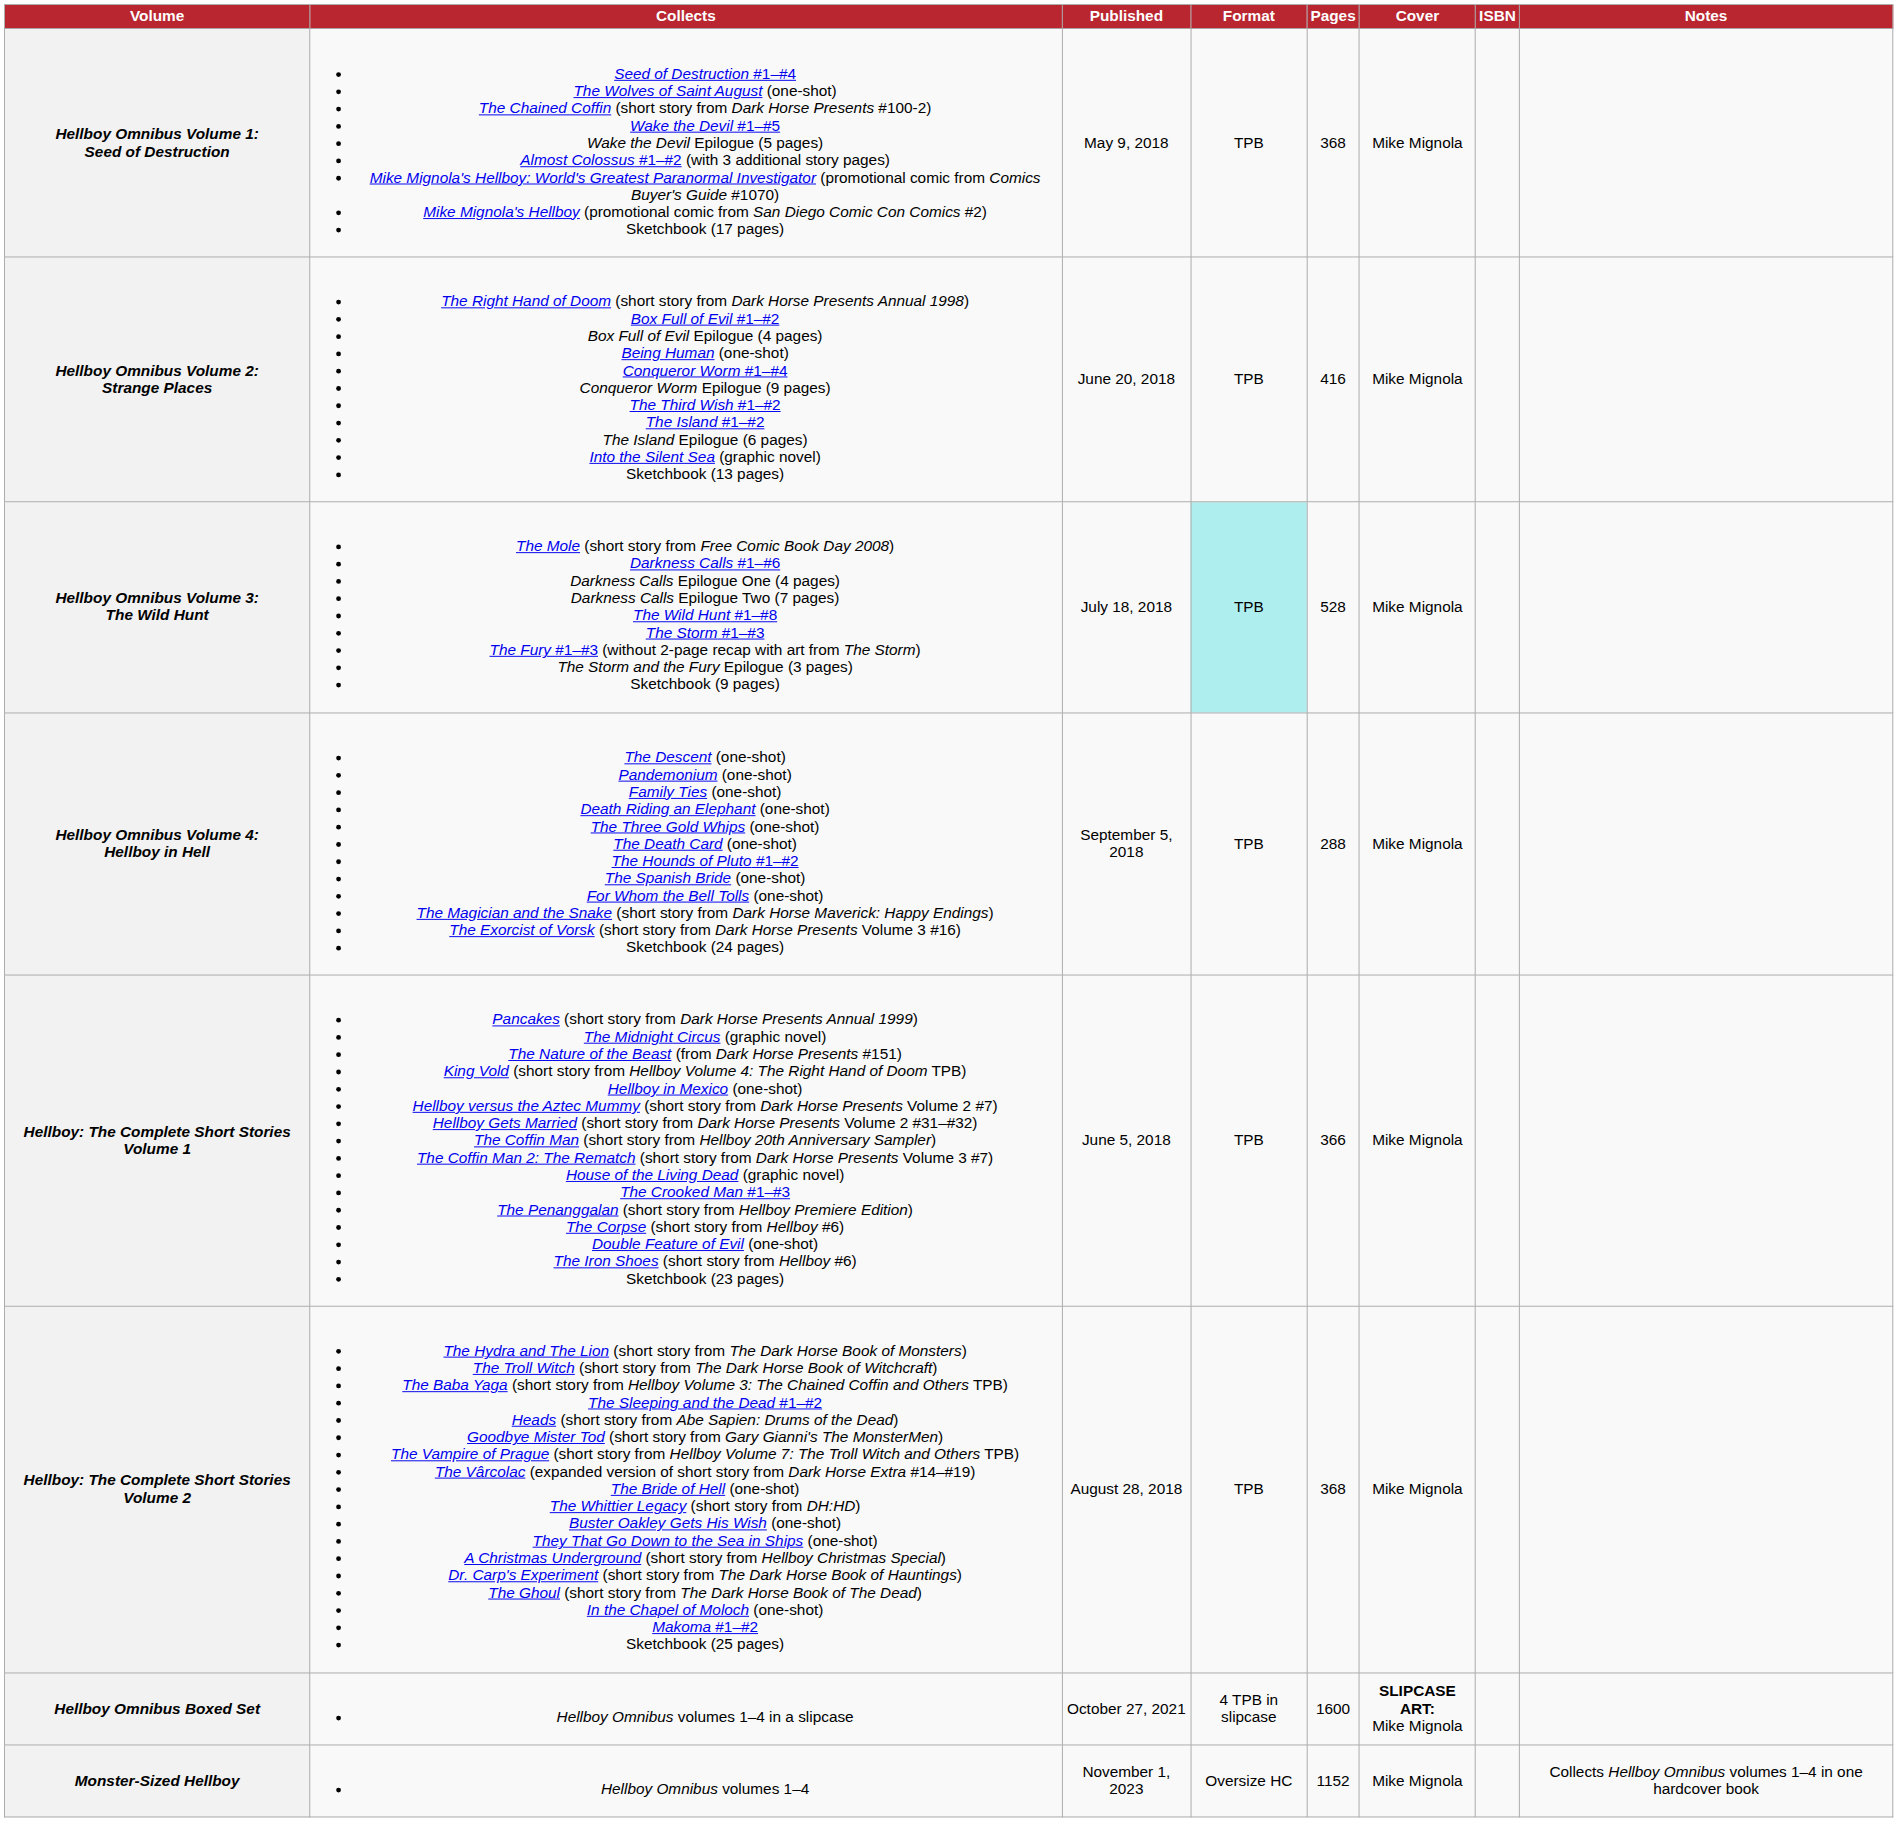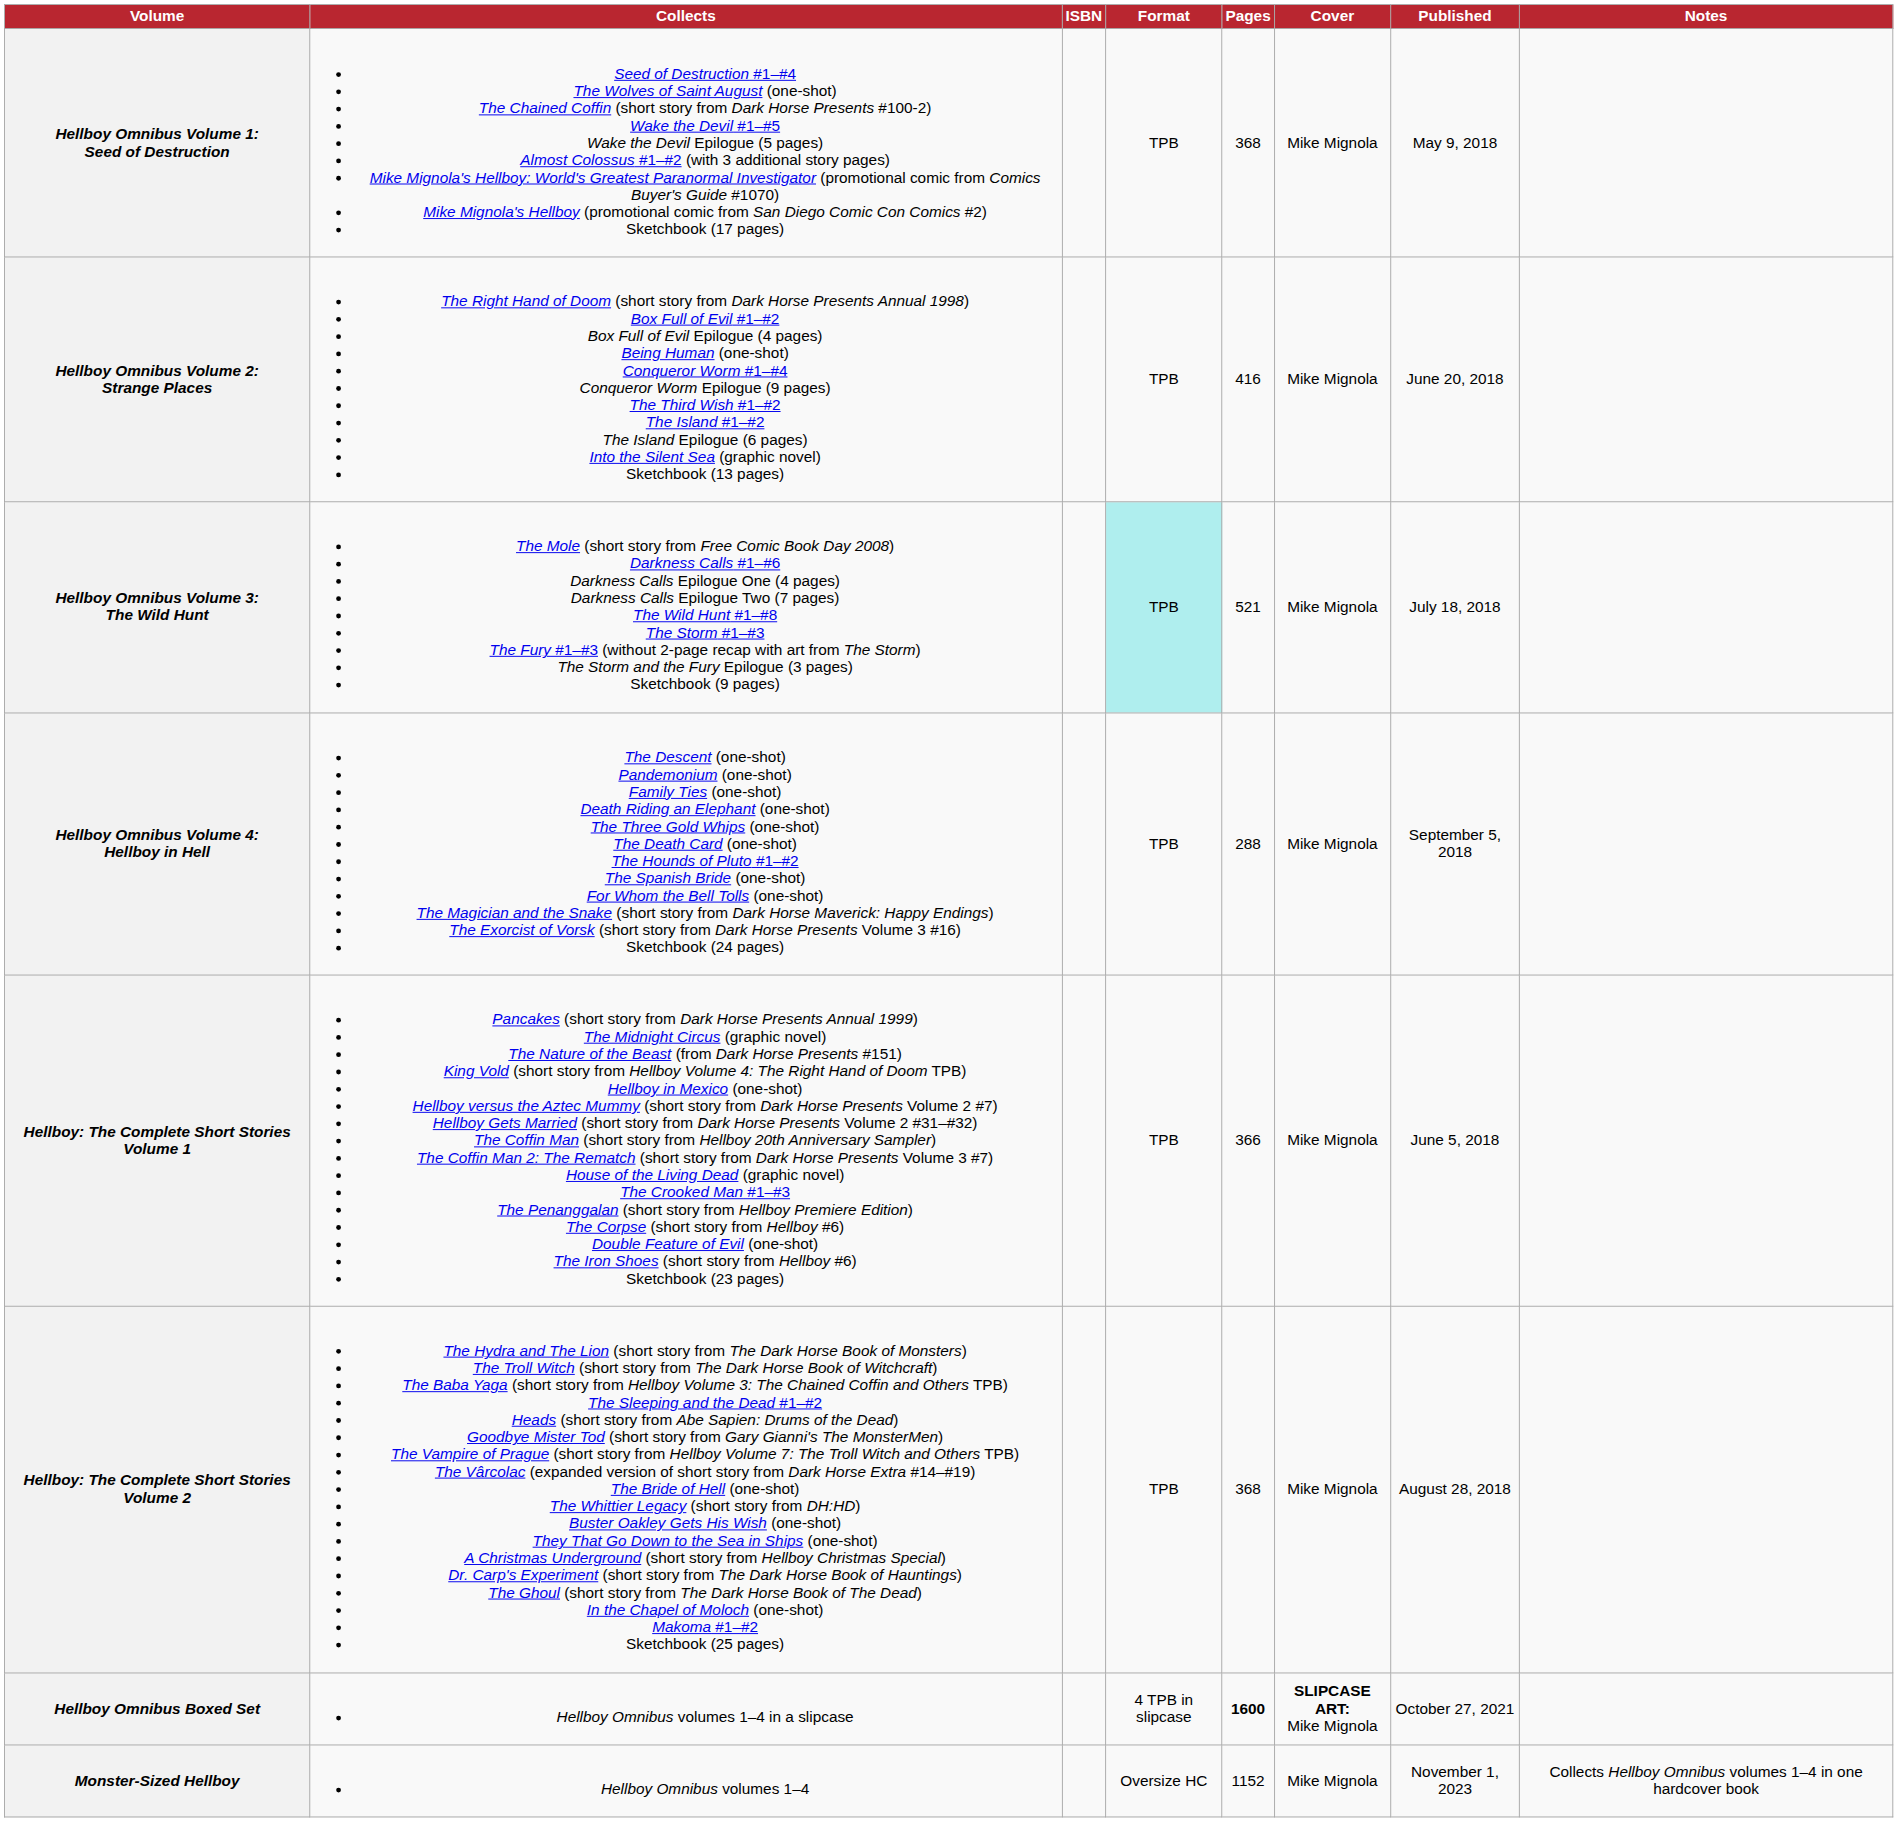columns swapped: Published <-> ISBN
Hellboy Omnibus Volume 3: The Wild Hunt | Pages: 528 -> 521
Hellboy Omnibus Boxed Set | Pages: normal -> bold
